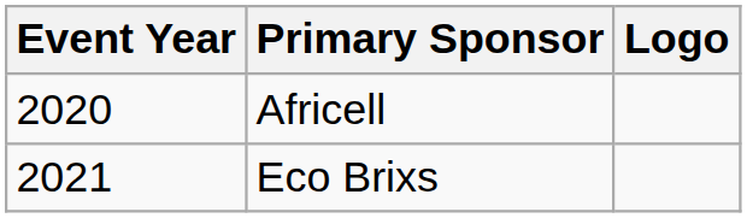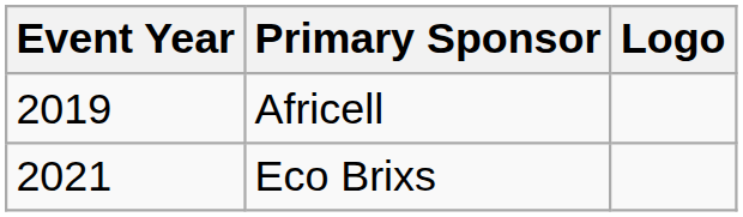Africell | Event Year: 2020 -> 2019
